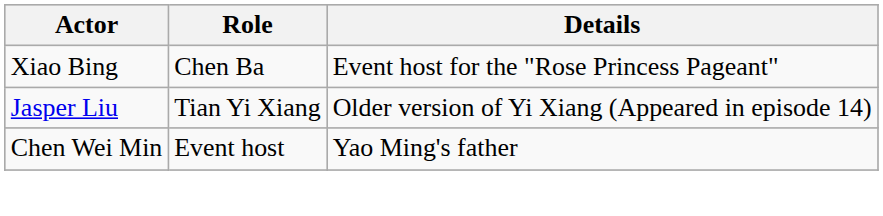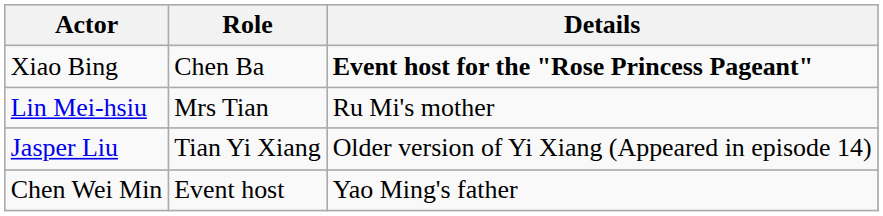Xiao Bing | Details: normal -> bold
+ row: Lin Mei-hsiu | Mrs Tian | Ru Mi's mother
